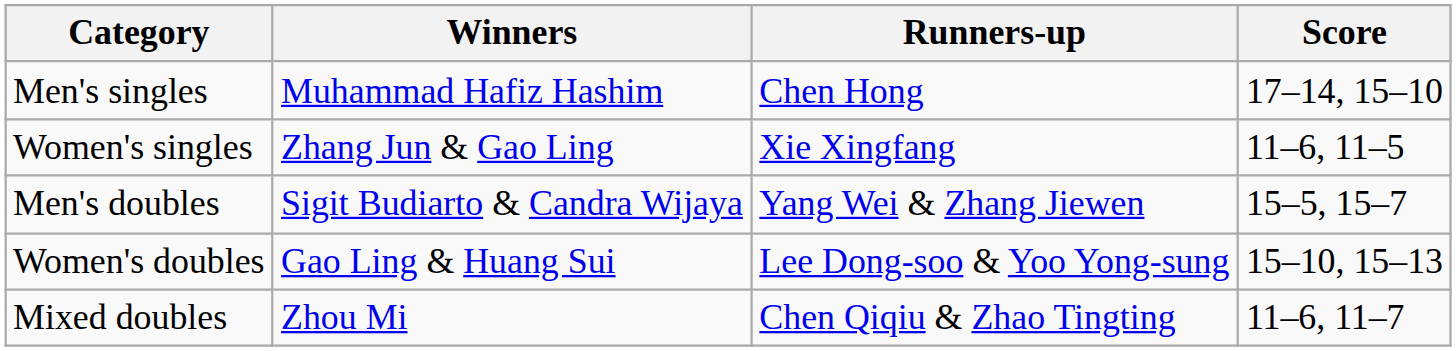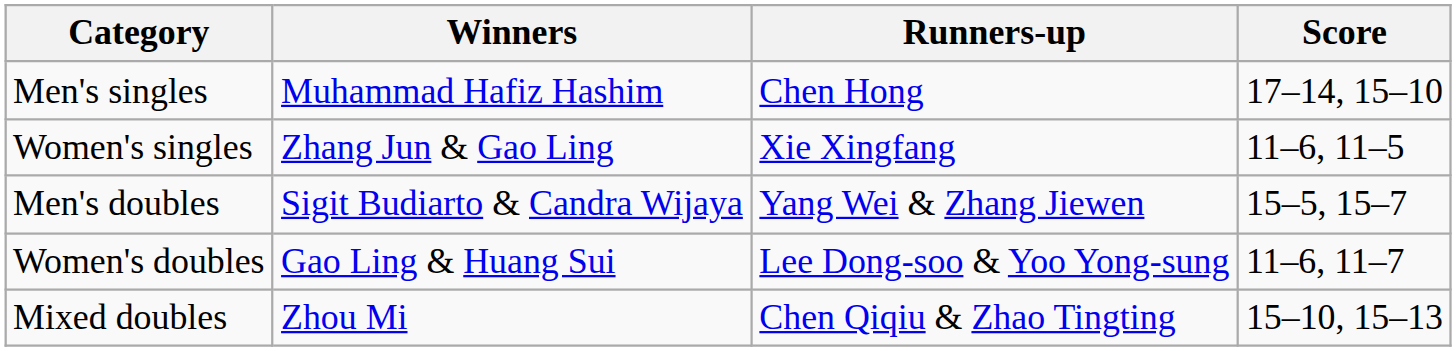Women's doubles | Score: 15–10, 15–13 -> 11–6, 11–7
Mixed doubles | Score: 11–6, 11–7 -> 15–10, 15–13
